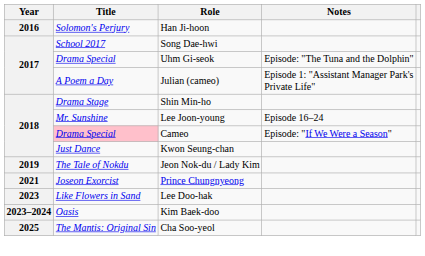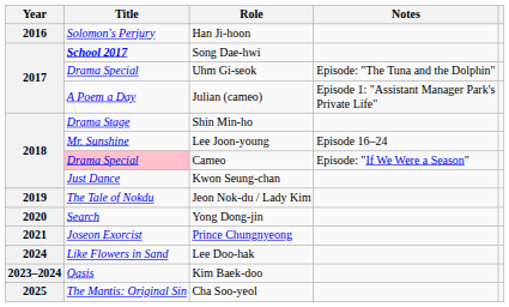Song Dae-hwi | Title: normal -> bold
+ row: 2020 | Search | Yong Dong-jin
Lee Doo-hak | Year: 2023 -> 2024
